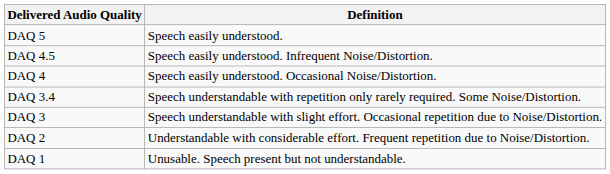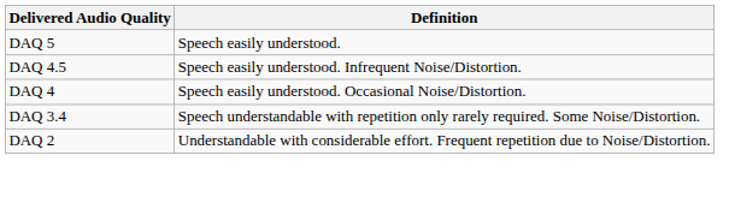- row: DAQ 3 | Speech understandable with slight effort. Occasional repetition due to Noise/Distortion.
- row: DAQ 1 | Unusable. Speech present but not understandable.
